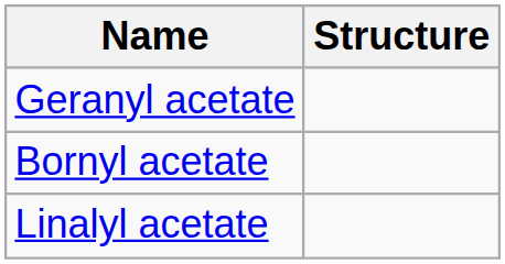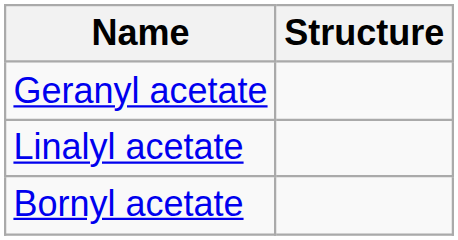rows swapped: Bornyl acetate <-> Linalyl acetate
